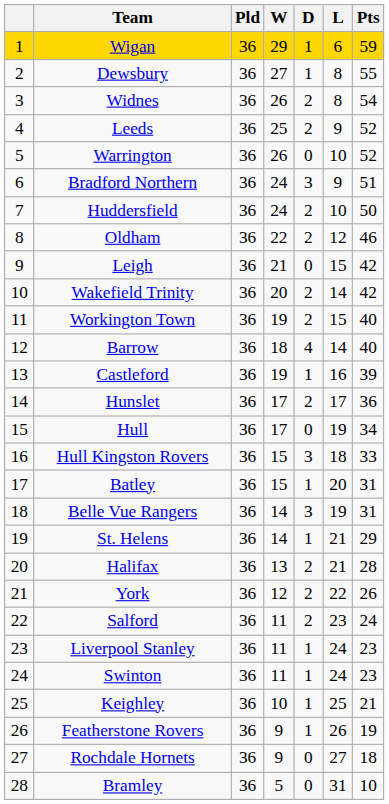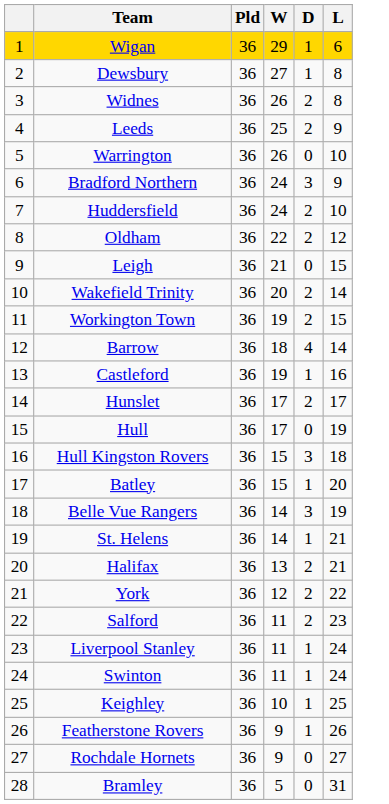- column: Pts | 59 | 55 | 54 | 52 | 52 | 51 | 50 | 46 | 42 | 42 | 40 | 40 | 39 | 36 | 34 | 33 | 31 | 31 | 29 | 28 | 26 | 24 | 23 | 23 | 21 | 19 | 18 | 10
